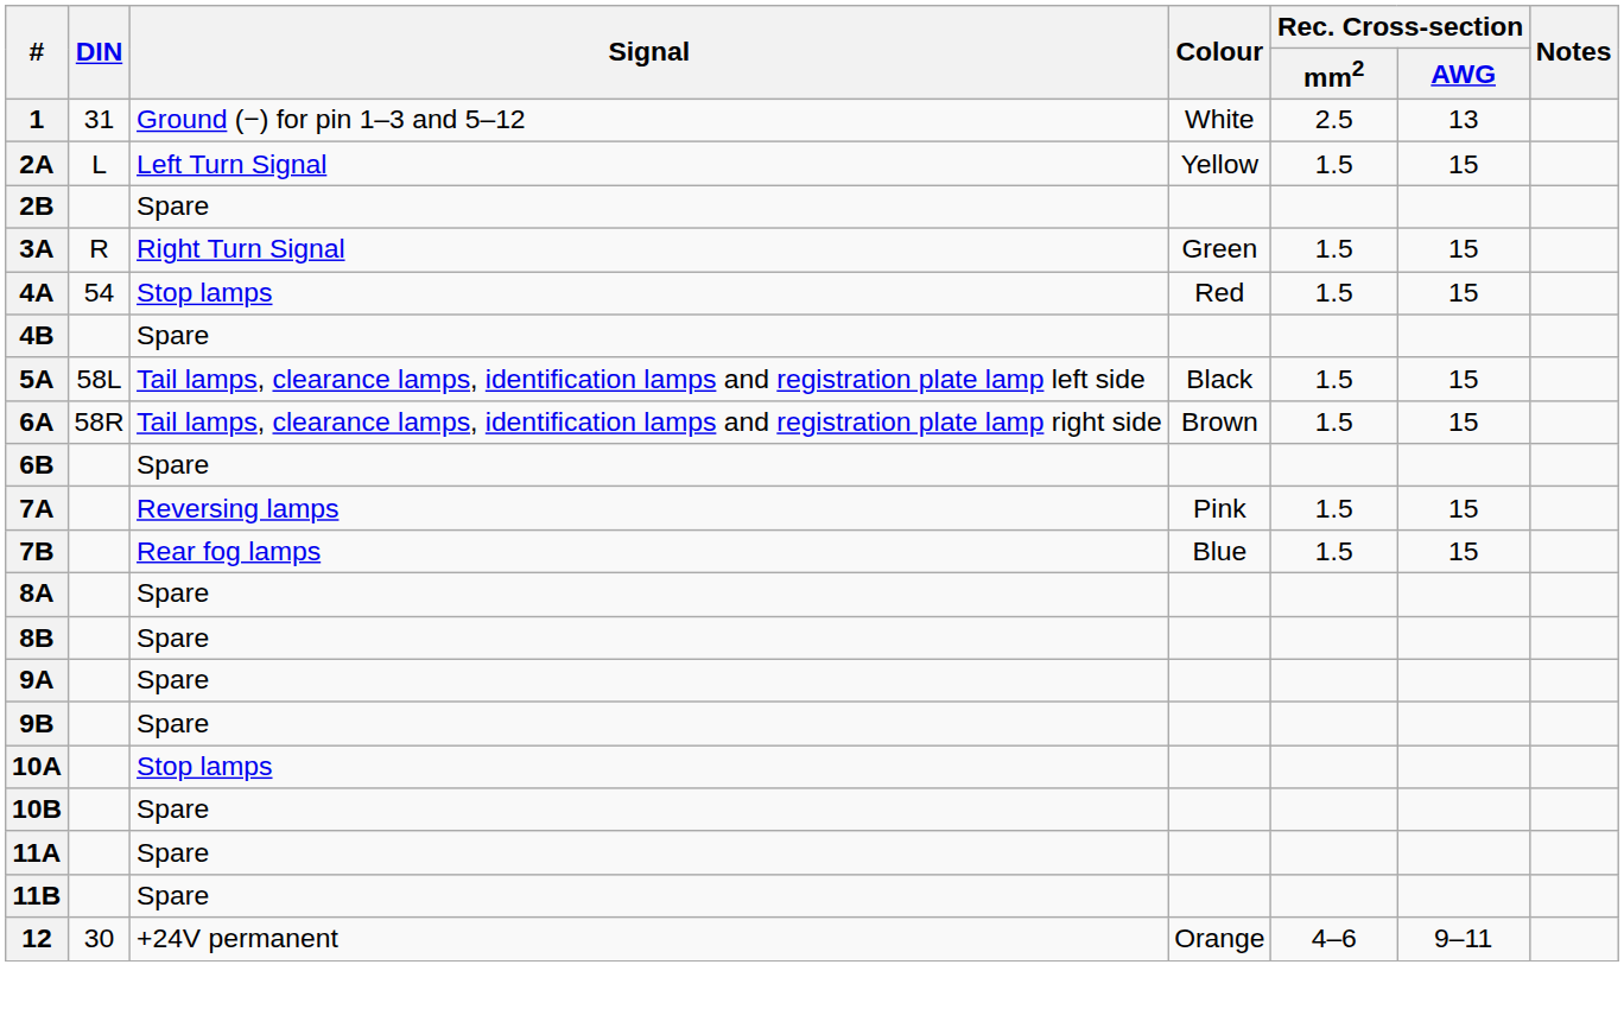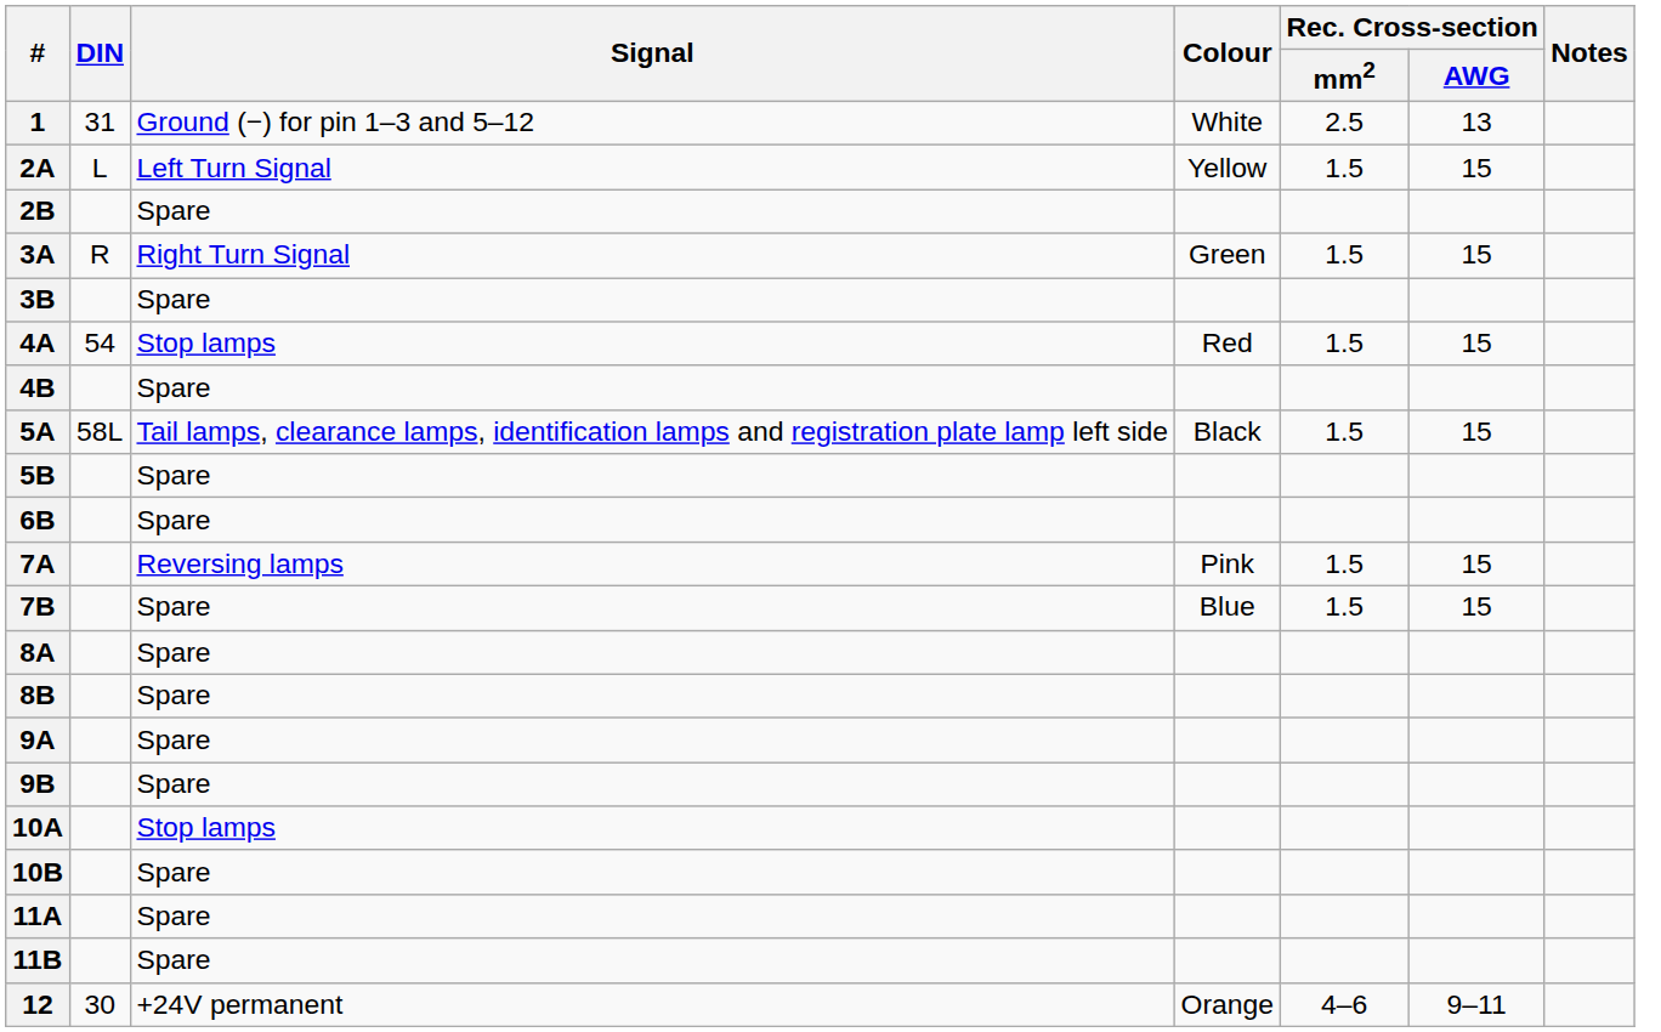+ row: 3B | Spare
+ row: 5B | Spare
- row: 6A | 58R | Tail lamps, clearance lamps, identification lamps and registration plate lamp right side | Brown | 1.5 | 15
7B | Signal: Rear fog lamps -> Spare
